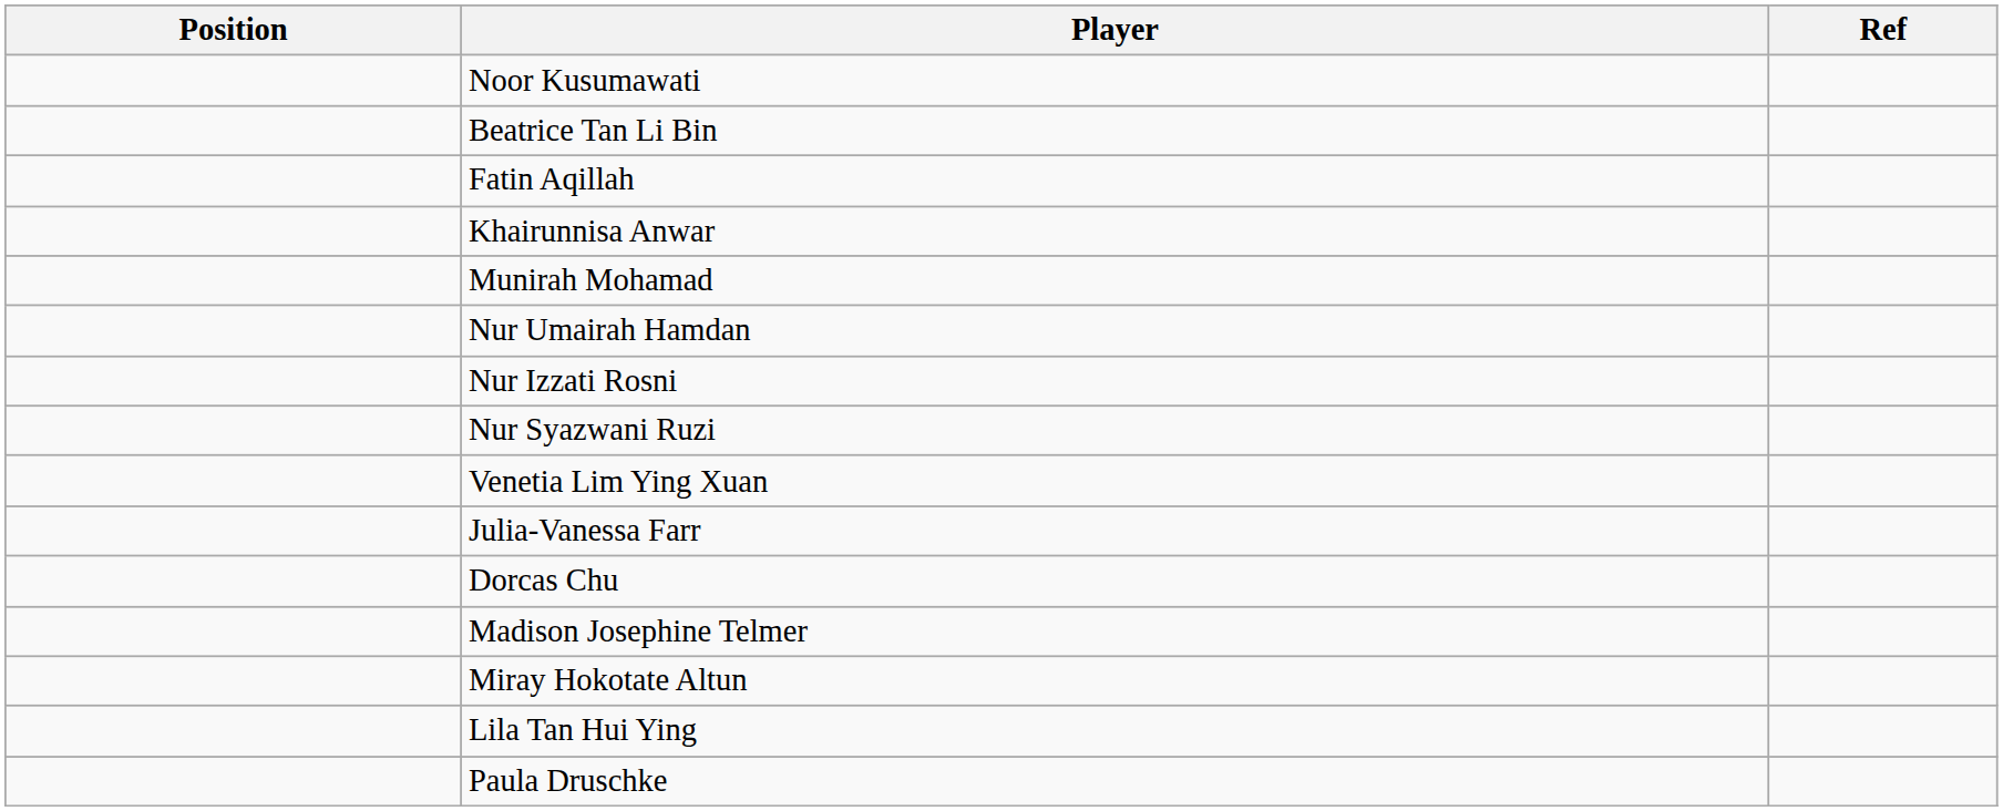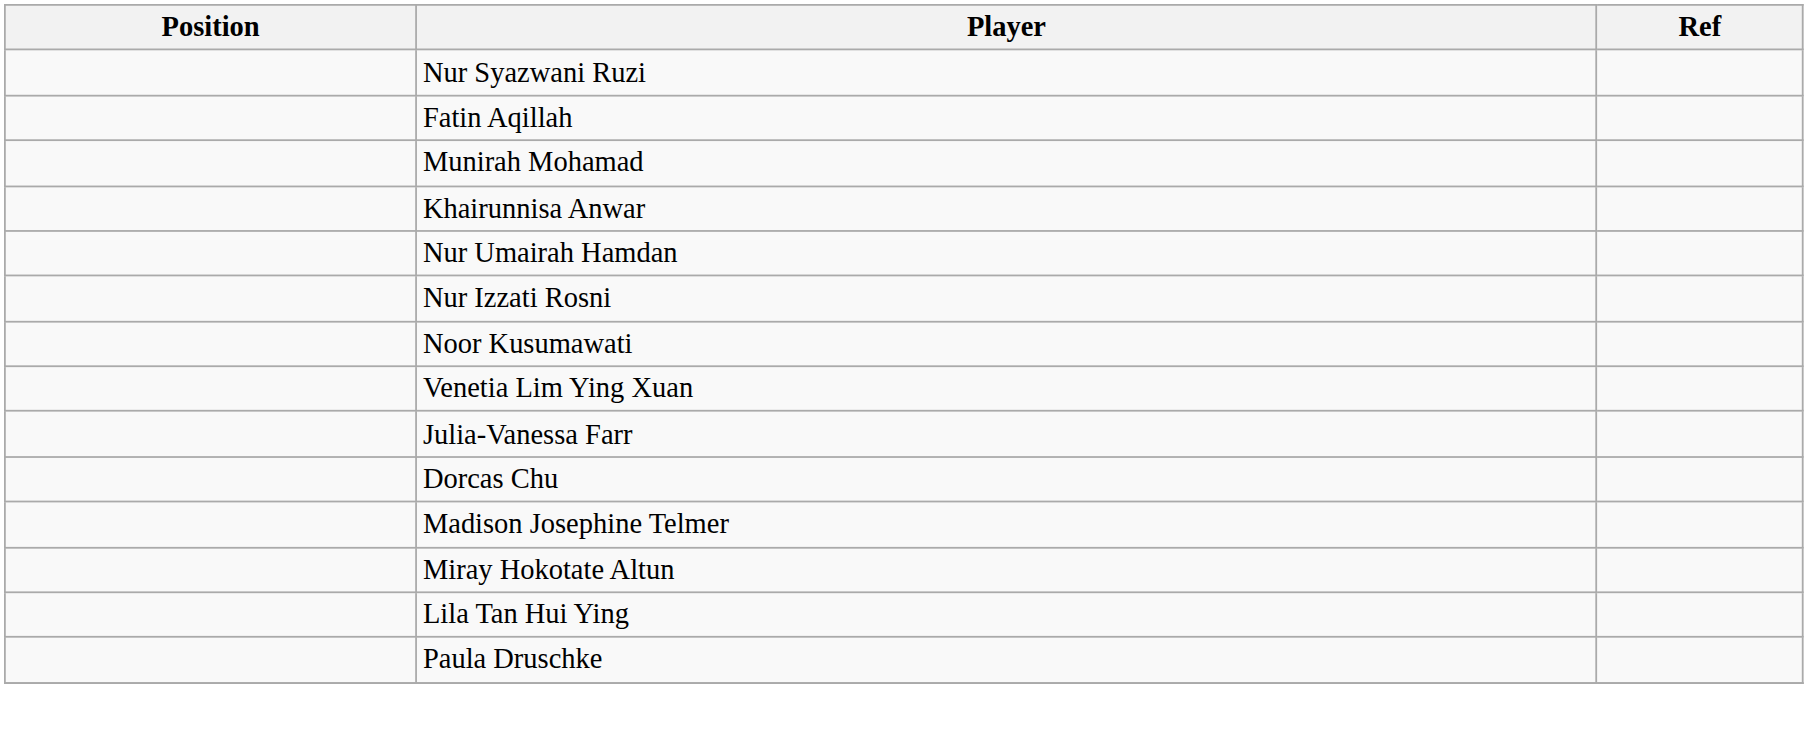rows swapped: Noor Kusumawati <-> Nur Syazwani Ruzi
- row: Beatrice Tan Li Bin
rows swapped: Munirah Mohamad <-> Khairunnisa Anwar
